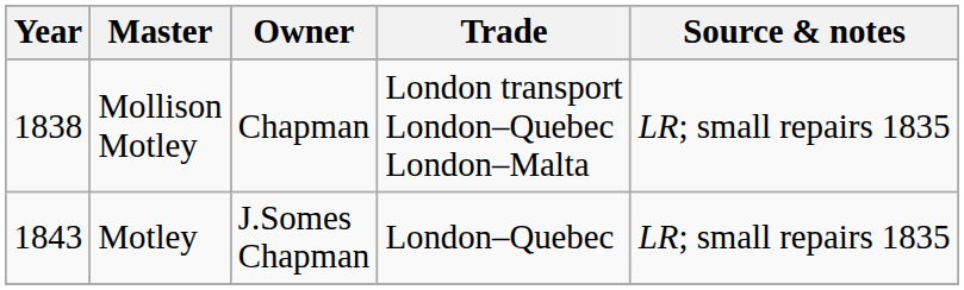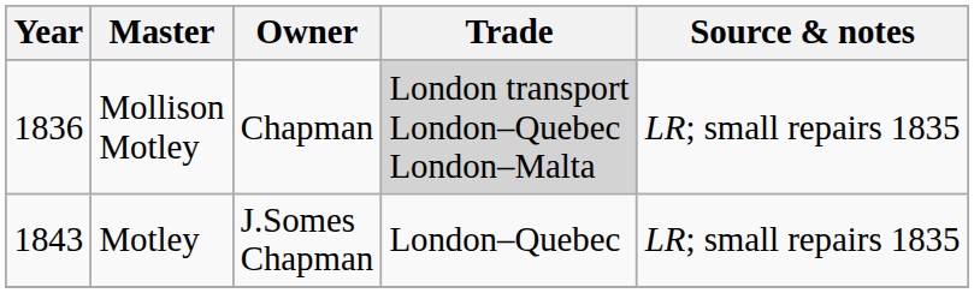Mollison Motley | Year: 1838 -> 1836
Mollison Motley | Trade: no background -> lightgrey background
